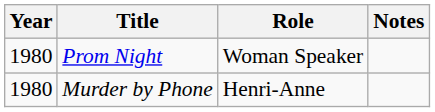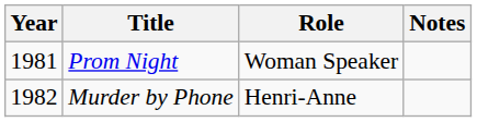Prom Night | Year: 1980 -> 1981
Murder by Phone | Year: 1980 -> 1982
